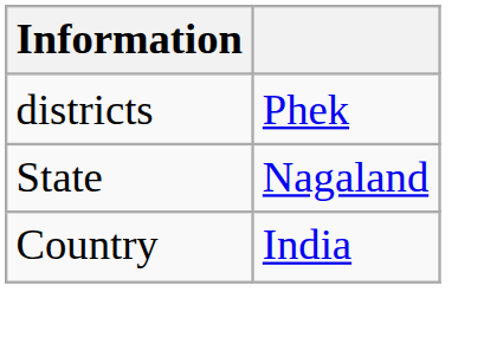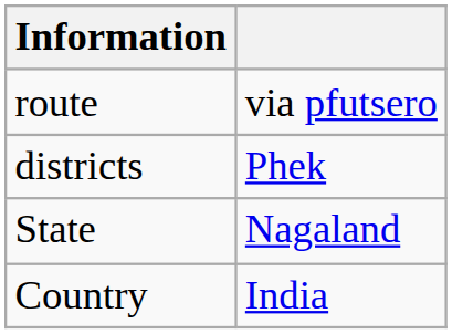+ row: route | via pfutsero
